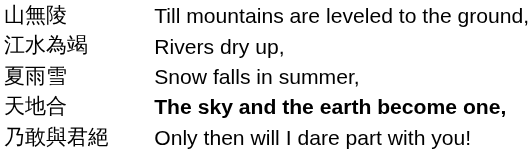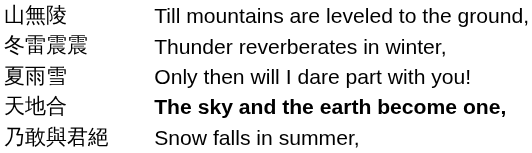- row: 江水為竭 | Rivers dry up,
+ row: 冬雷震震 | Thunder reverberates in winter,
夏雨雪 | column 3: Snow falls in summer, -> Only then will I dare part with you!
乃敢與君絕 | column 3: Only then will I dare part with you! -> Snow falls in summer,
